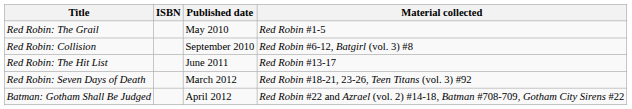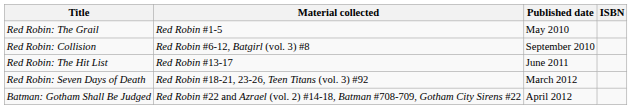columns swapped: Material collected <-> ISBN
